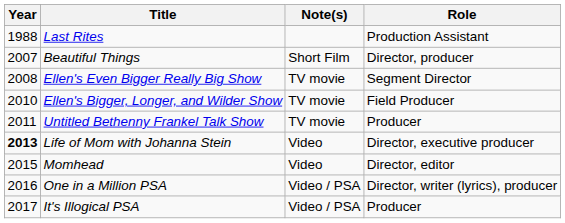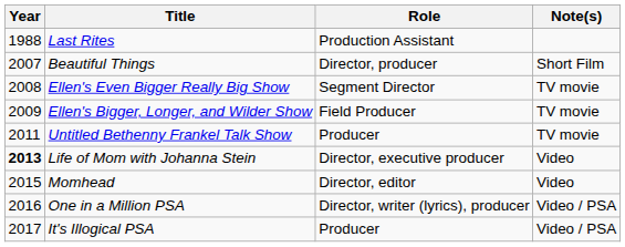columns swapped: Role <-> Note(s)
Ellen's Bigger, Longer, and Wilder Show | Year: 2010 -> 2009
